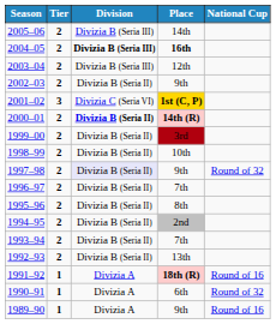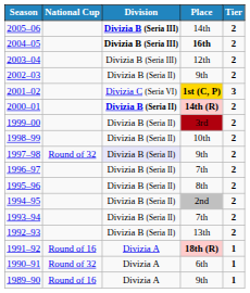columns swapped: Tier <-> National Cup
2005–06 | Division: normal -> bold
